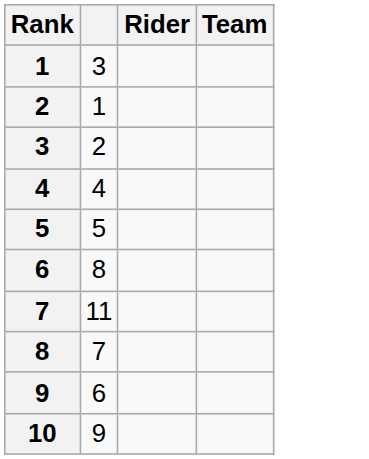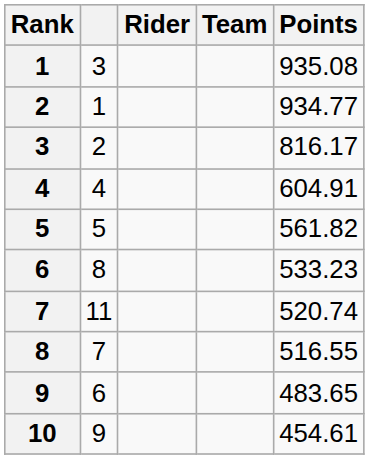+ column: Points | 935.08 | 934.77 | 816.17 | 604.91 | 561.82 | 533.23 | 520.74 | 516.55 | 483.65 | 454.61
